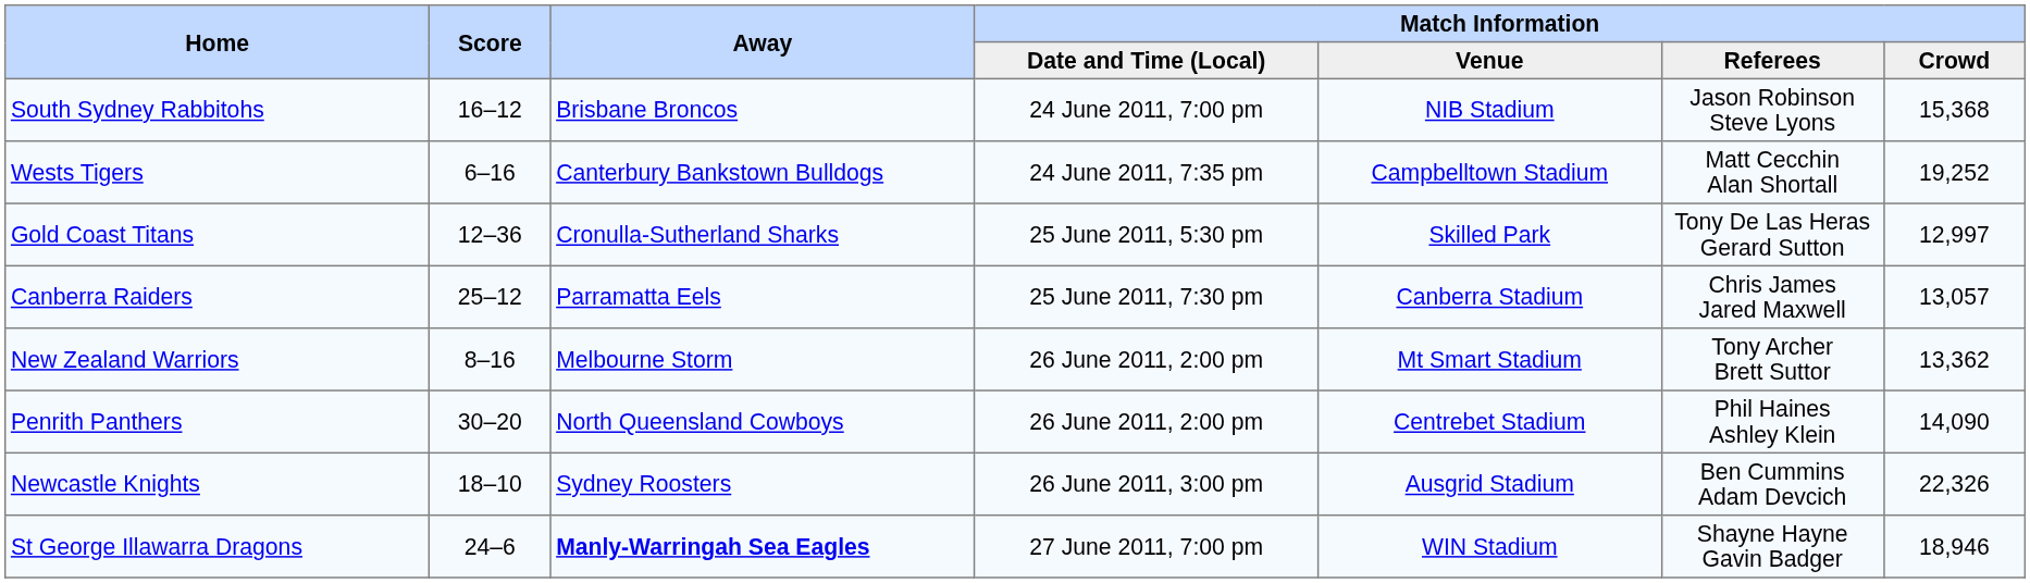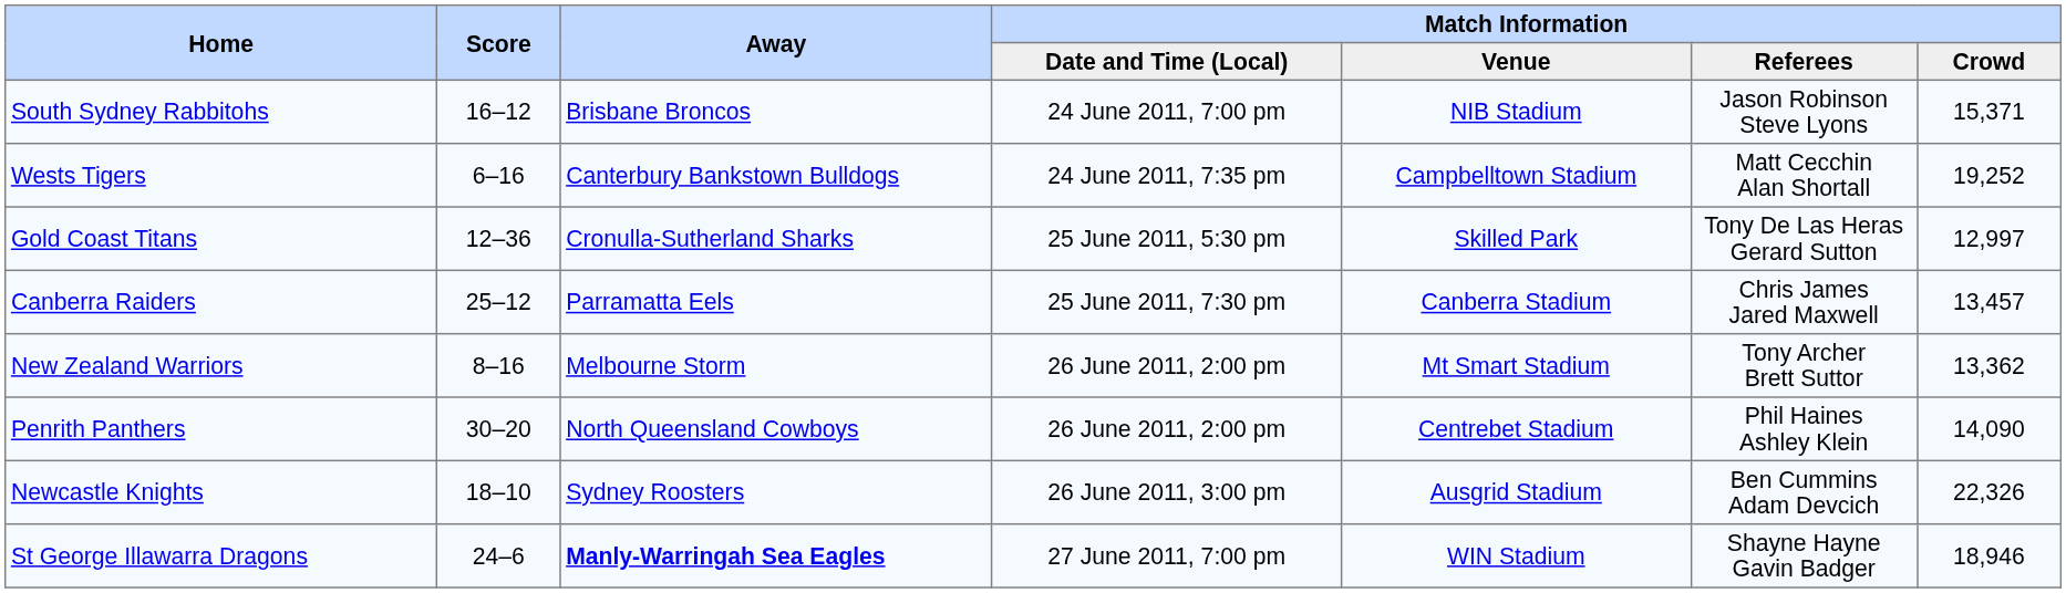South Sydney Rabbitohs | Match Information / Crowd: 15,368 -> 15,371
Canberra Raiders | Match Information / Crowd: 13,057 -> 13,457
